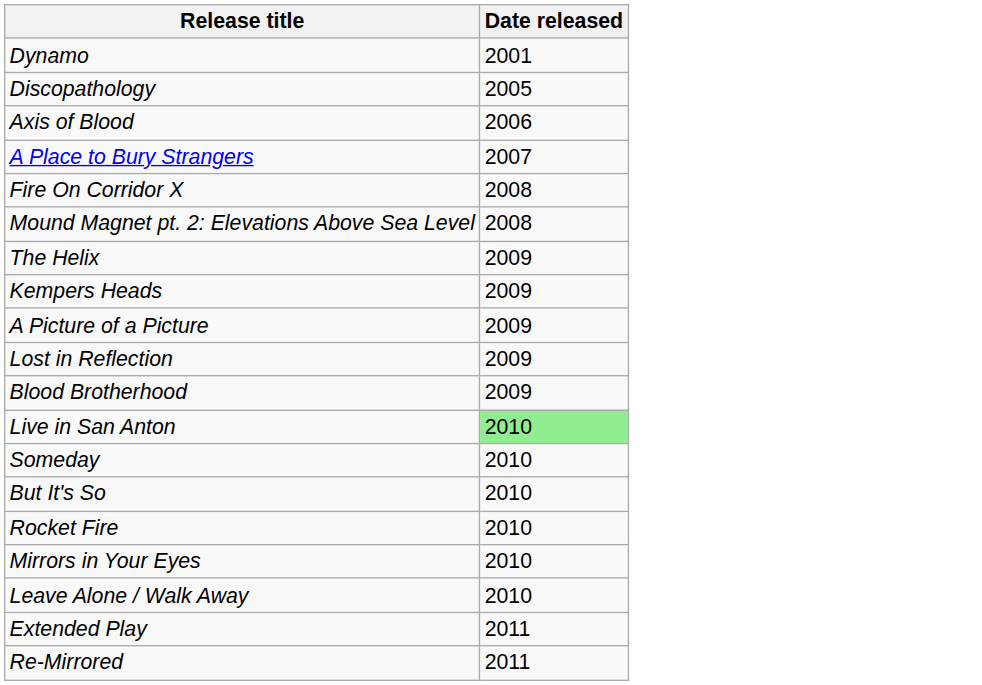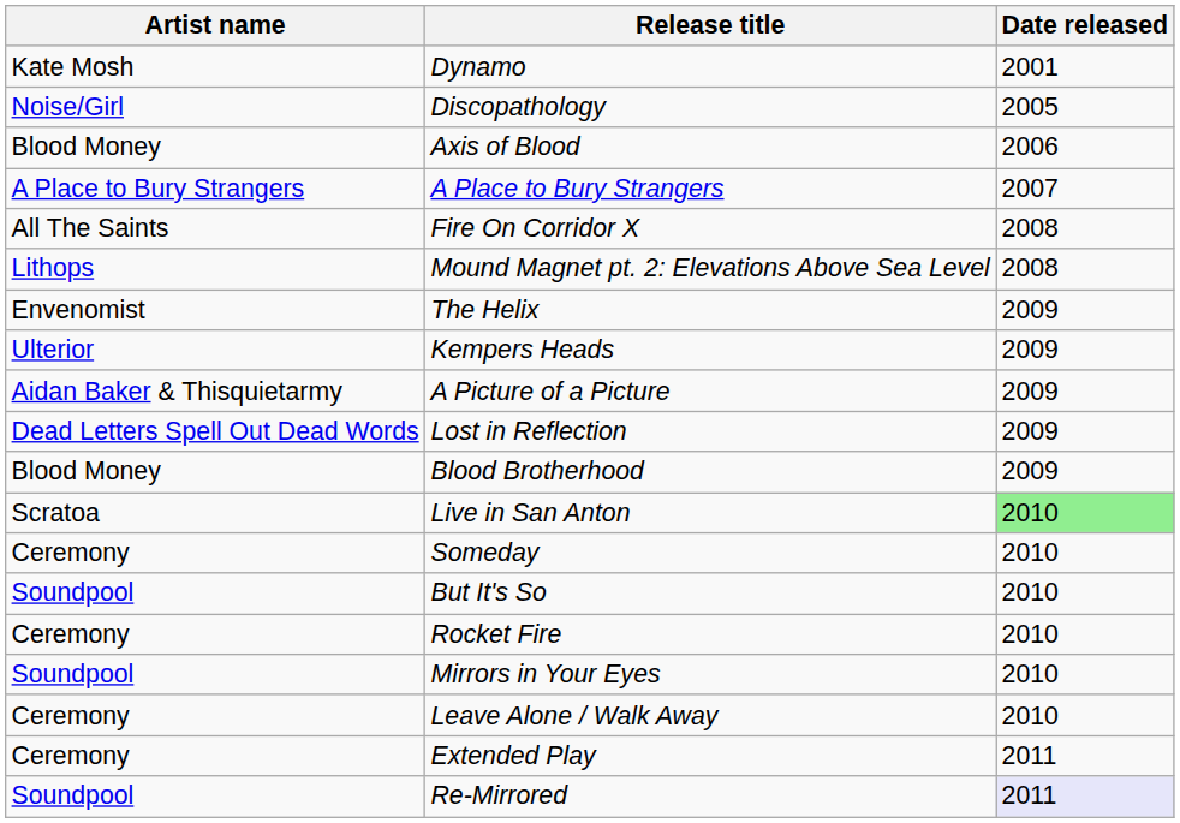+ column: Artist name | Kate Mosh | Noise/Girl | Blood Money | A Place to Bury Strangers | All The Saints | Lithops | Envenomist | Ulterior | Aidan Baker & Thisquietarmy | Dead Letters Spell Out Dead Words | Blood Money | Scratoa | Ceremony | Soundpool | Ceremony | Soundpool | Ceremony | Ceremony | Soundpool
Re-Mirrored | Date released: no background -> lavender background
